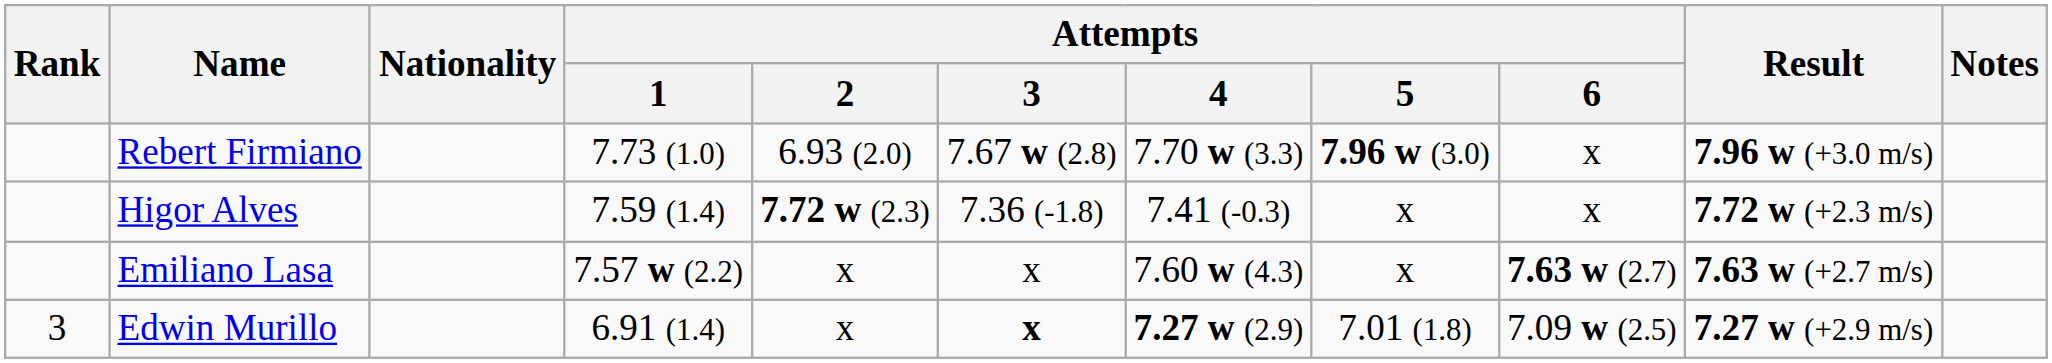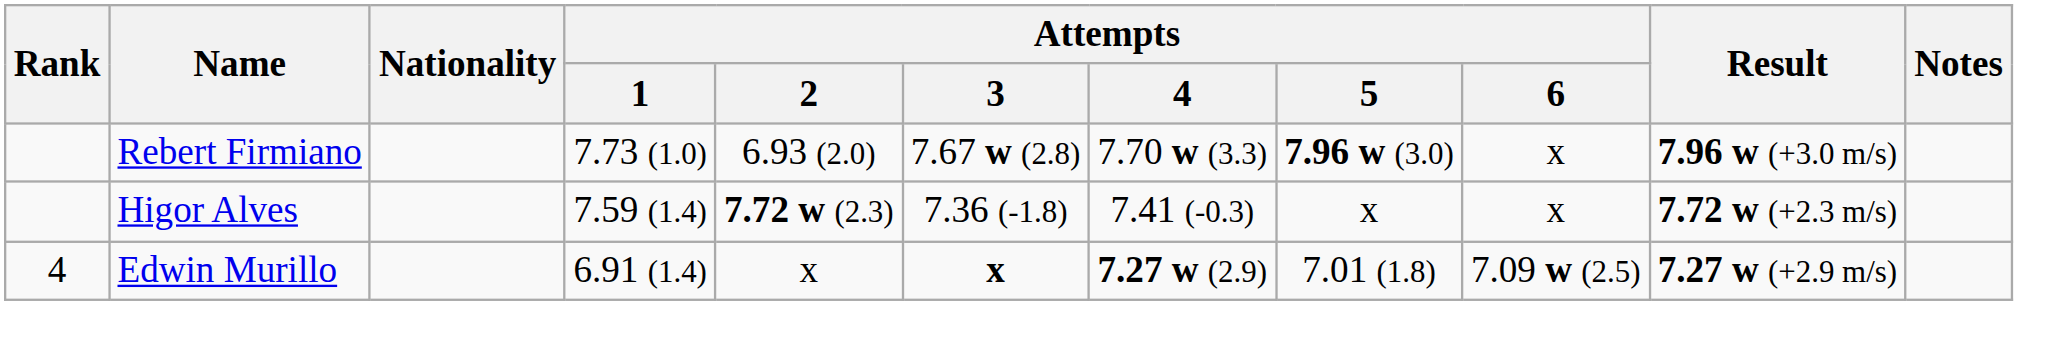- row: Emiliano Lasa | 7.57 w (2.2) | x | x | 7.60 w (4.3) | x | 7.63 w (2.7) | 7.63 w (+2.7 m/s)
Edwin Murillo | Rank: 3 -> 4
